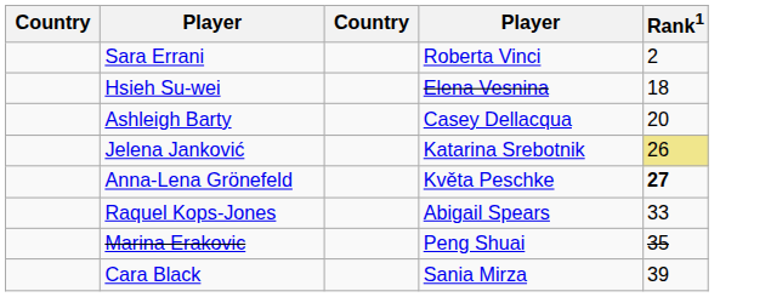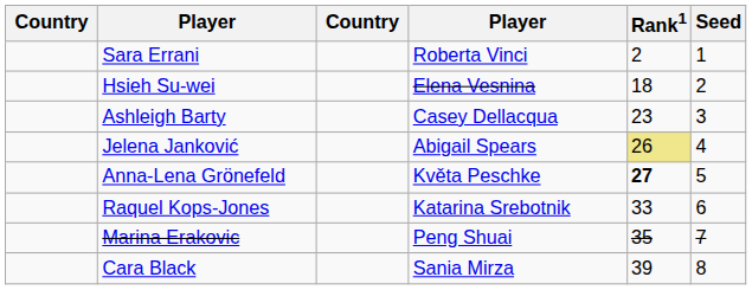+ column: Seed | 1 | 2 | 3 | 4 | 5 | 6 | 7 | 8
Ashleigh Barty | Rank1: 20 -> 23
Jelena Janković | column 4: Katarina Srebotnik -> Abigail Spears
Raquel Kops-Jones | column 4: Abigail Spears -> Katarina Srebotnik
